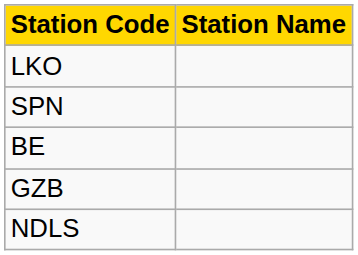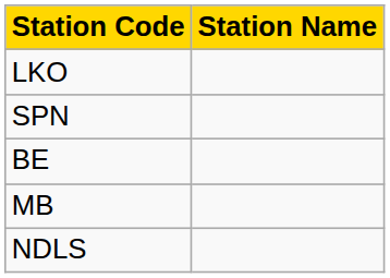+ row: MB
- row: GZB
